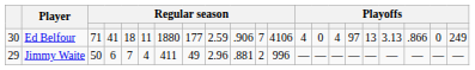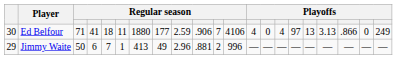Jimmy Waite | column 6: 4 -> 1
Jimmy Waite | column 7: 411 -> 413
